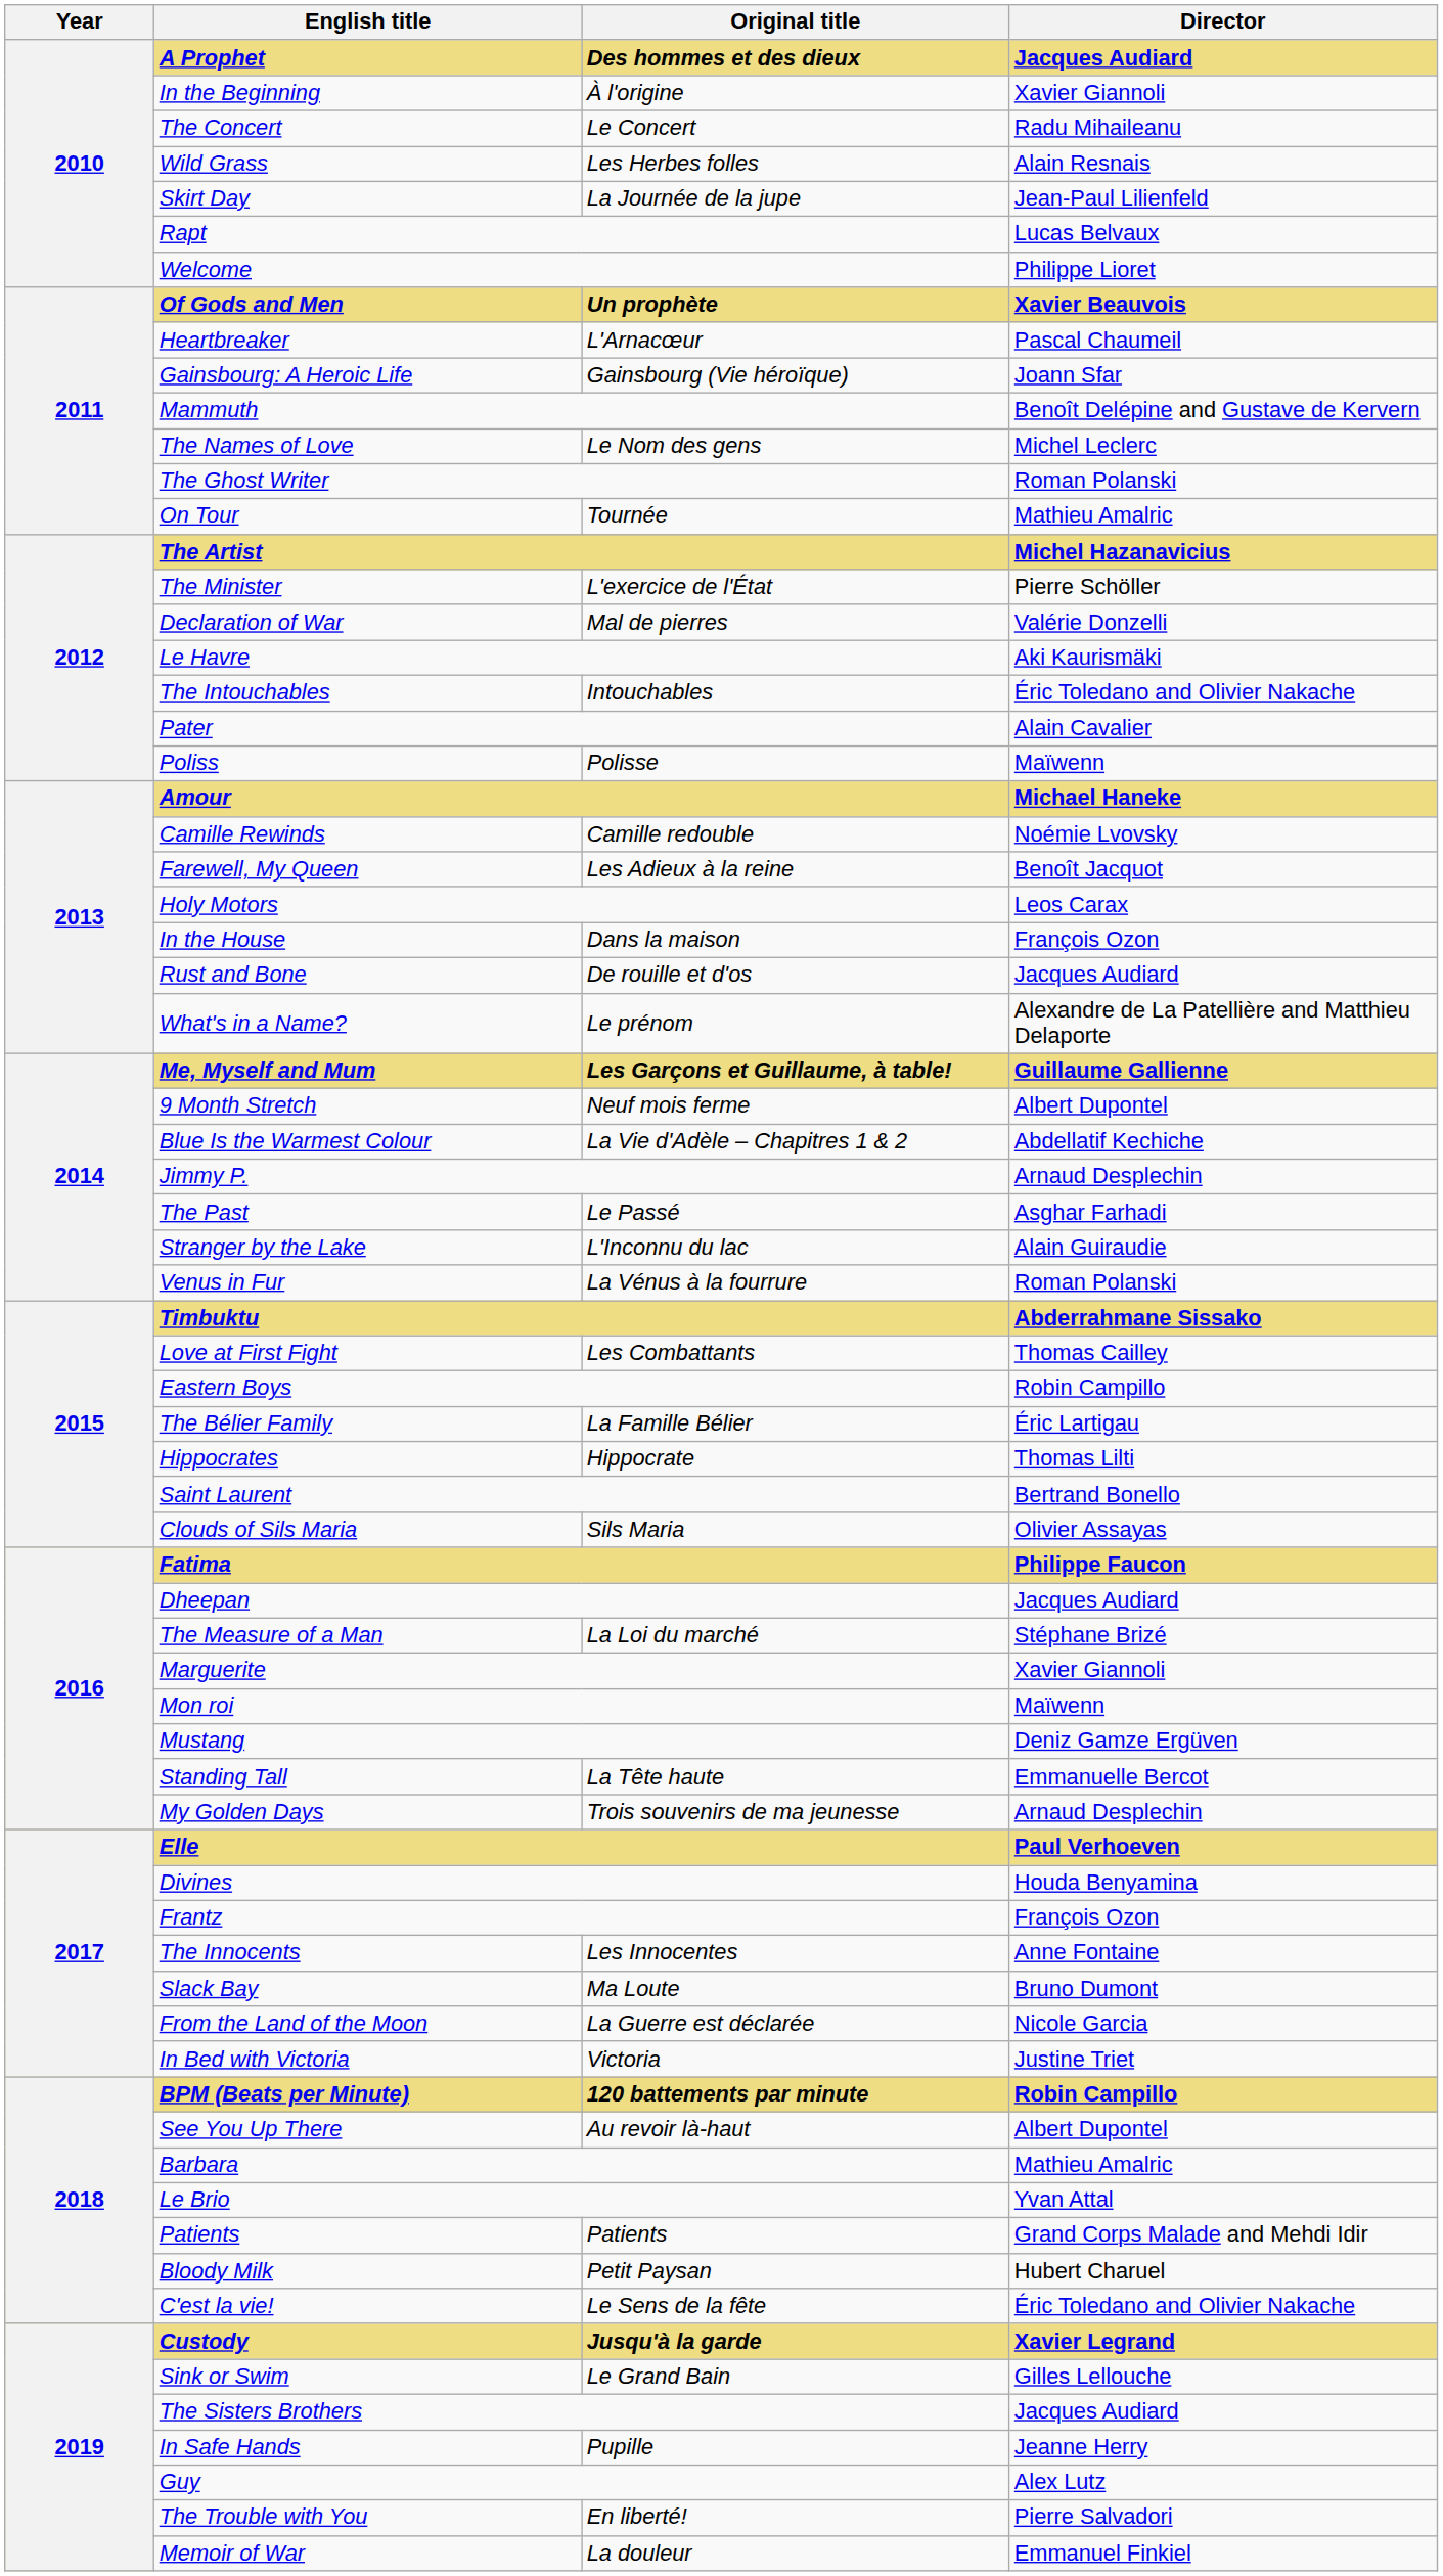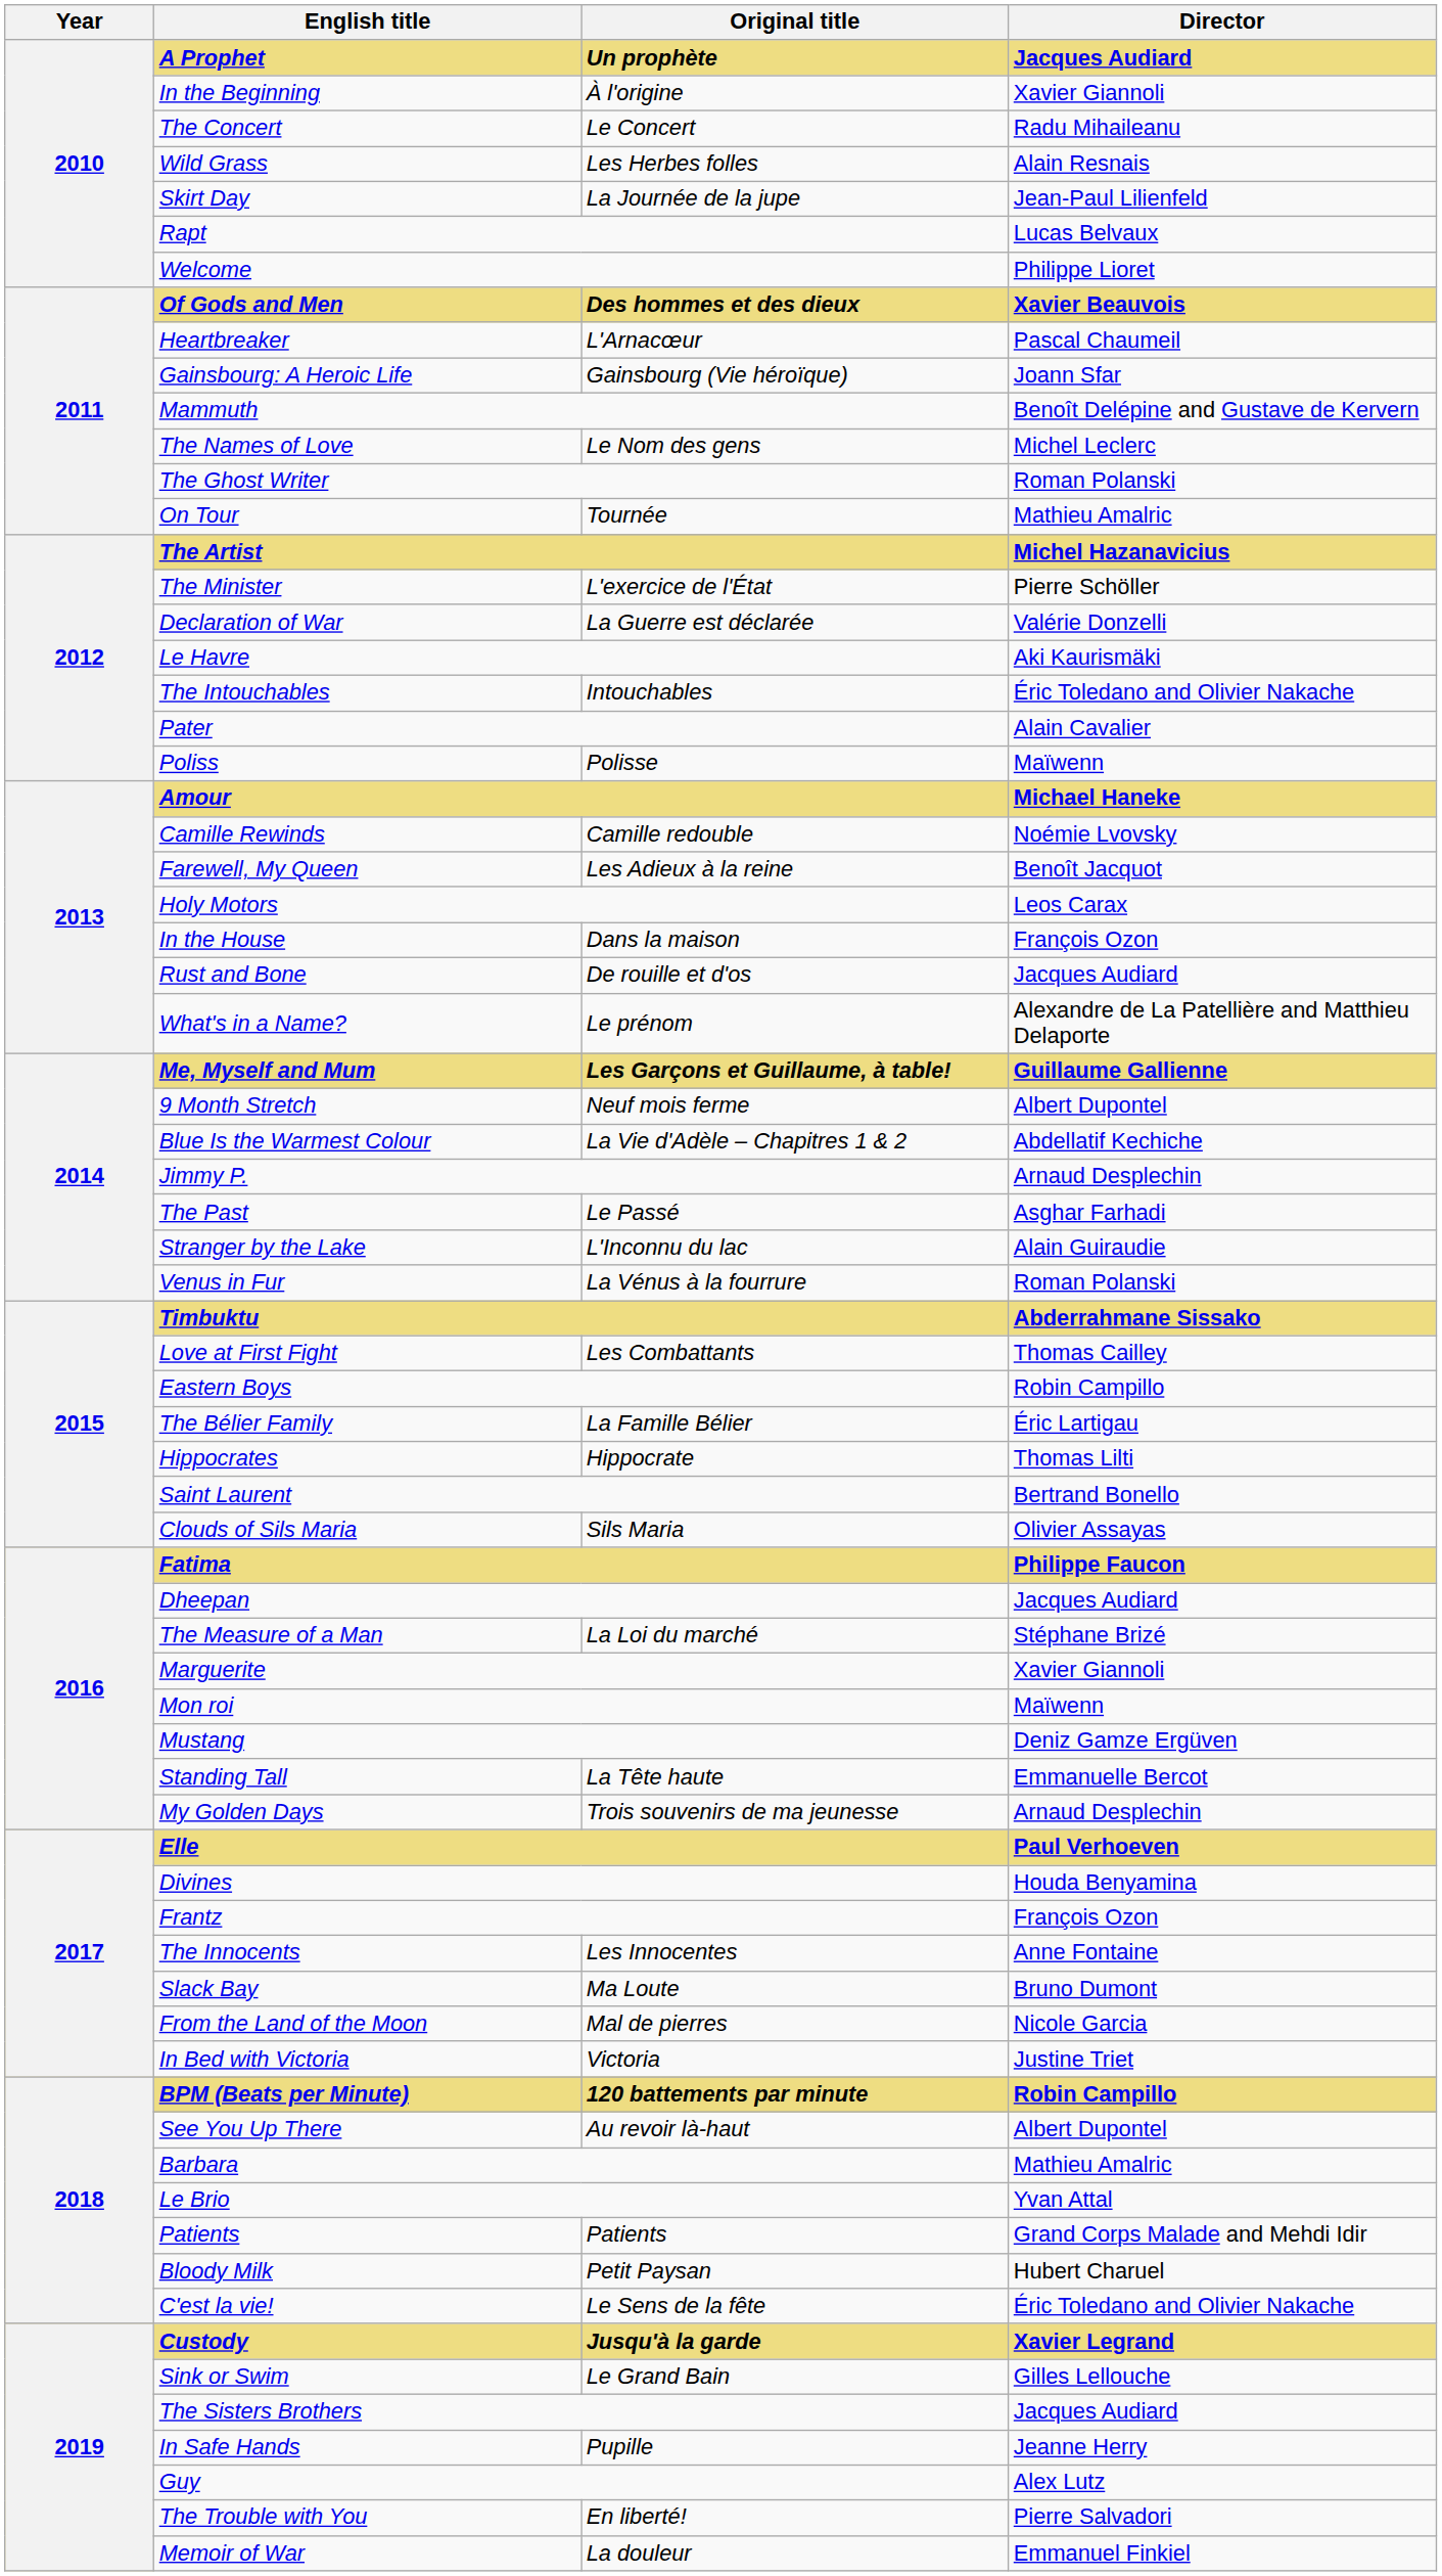A Prophet | Original title: Des hommes et des dieux -> Un prophète
Of Gods and Men | Original title: Un prophète -> Des hommes et des dieux
Declaration of War | Original title: Mal de pierres -> La Guerre est déclarée
From the Land of the Moon | Original title: La Guerre est déclarée -> Mal de pierres
